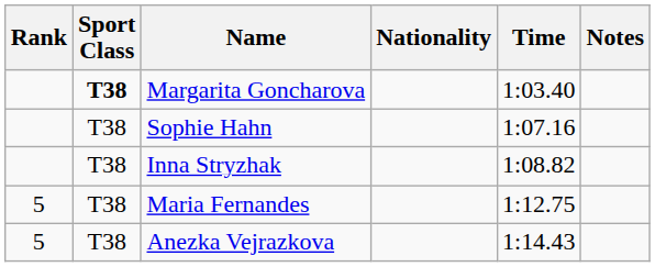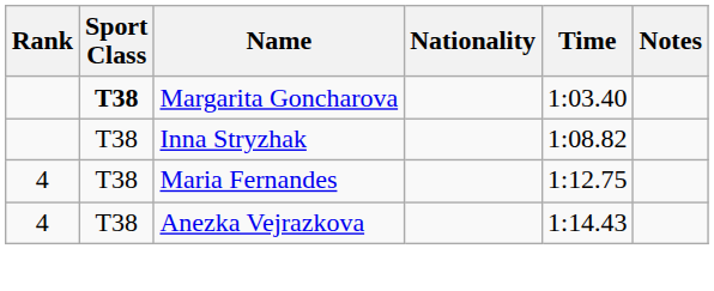- row: T38 | Sophie Hahn | 1:07.16
Maria Fernandes | Rank: 5 -> 4
Anezka Vejrazkova | Rank: 5 -> 4
